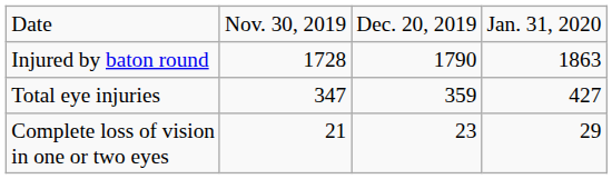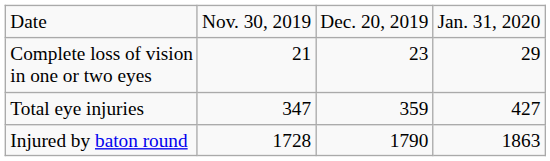rows swapped: Injured by baton round <-> Complete loss of vision in one or two eyes
